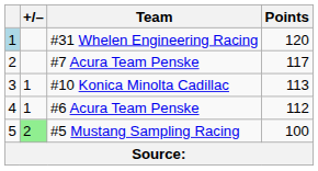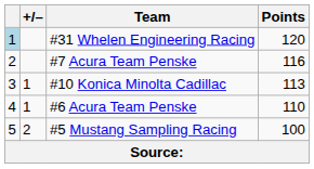#7 Acura Team Penske | Points: 117 -> 116
#6 Acura Team Penske | Points: 112 -> 110
#5 Mustang Sampling Racing | +/–: lightgreen background -> no background
